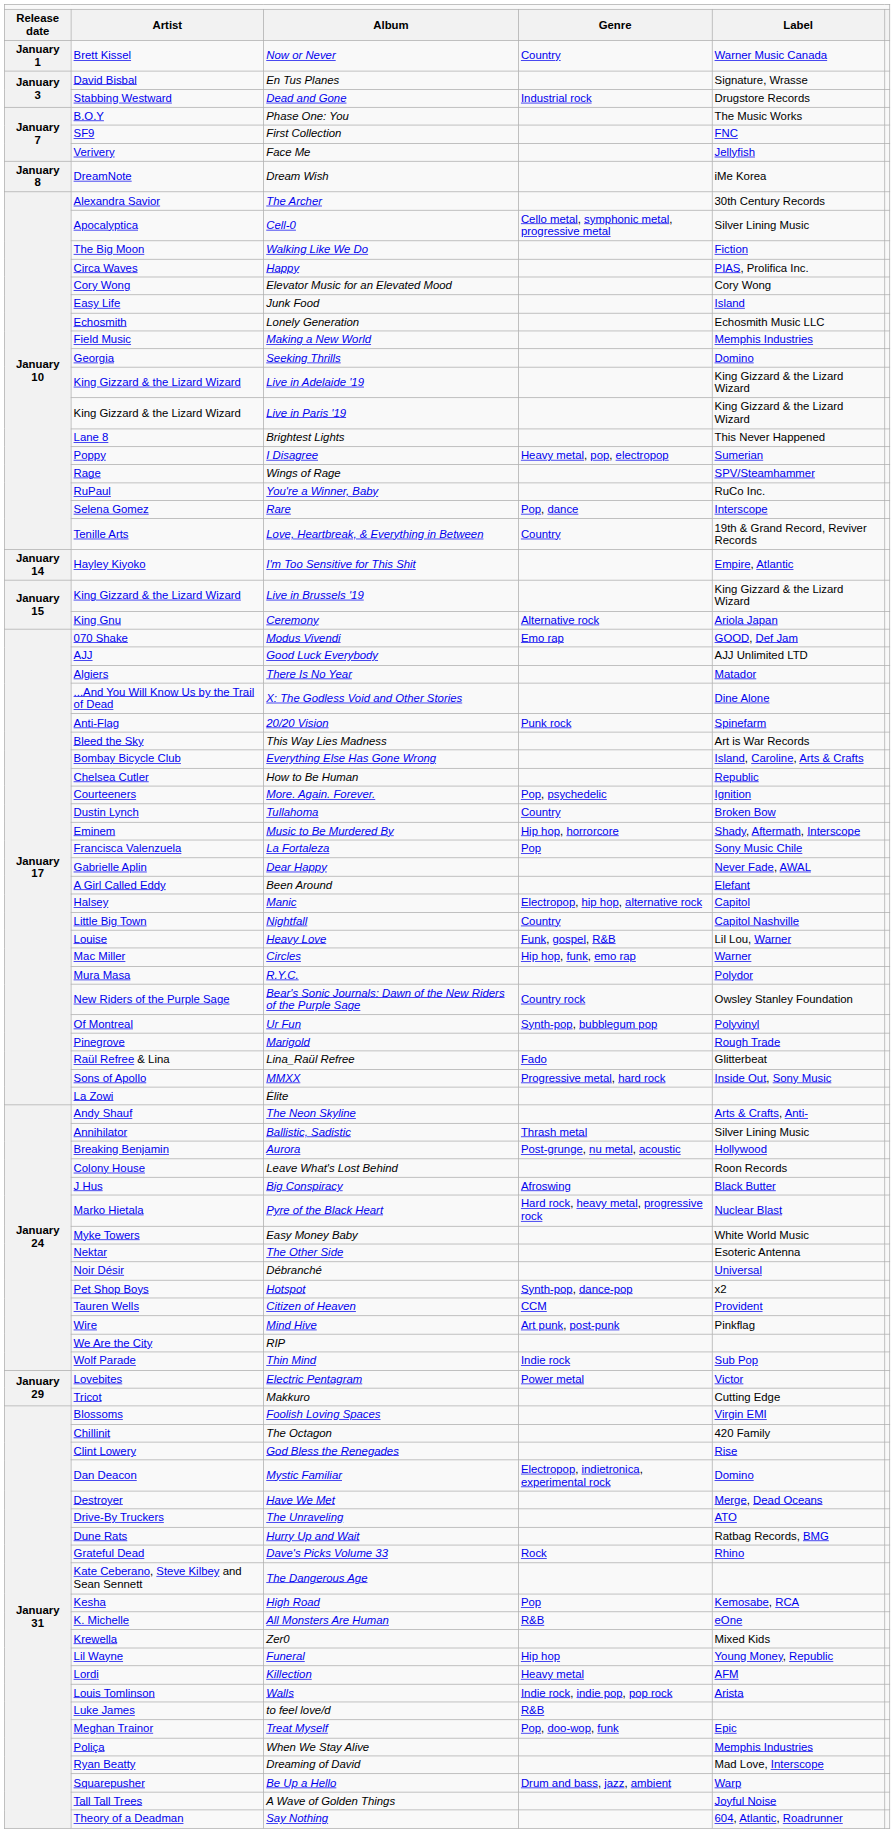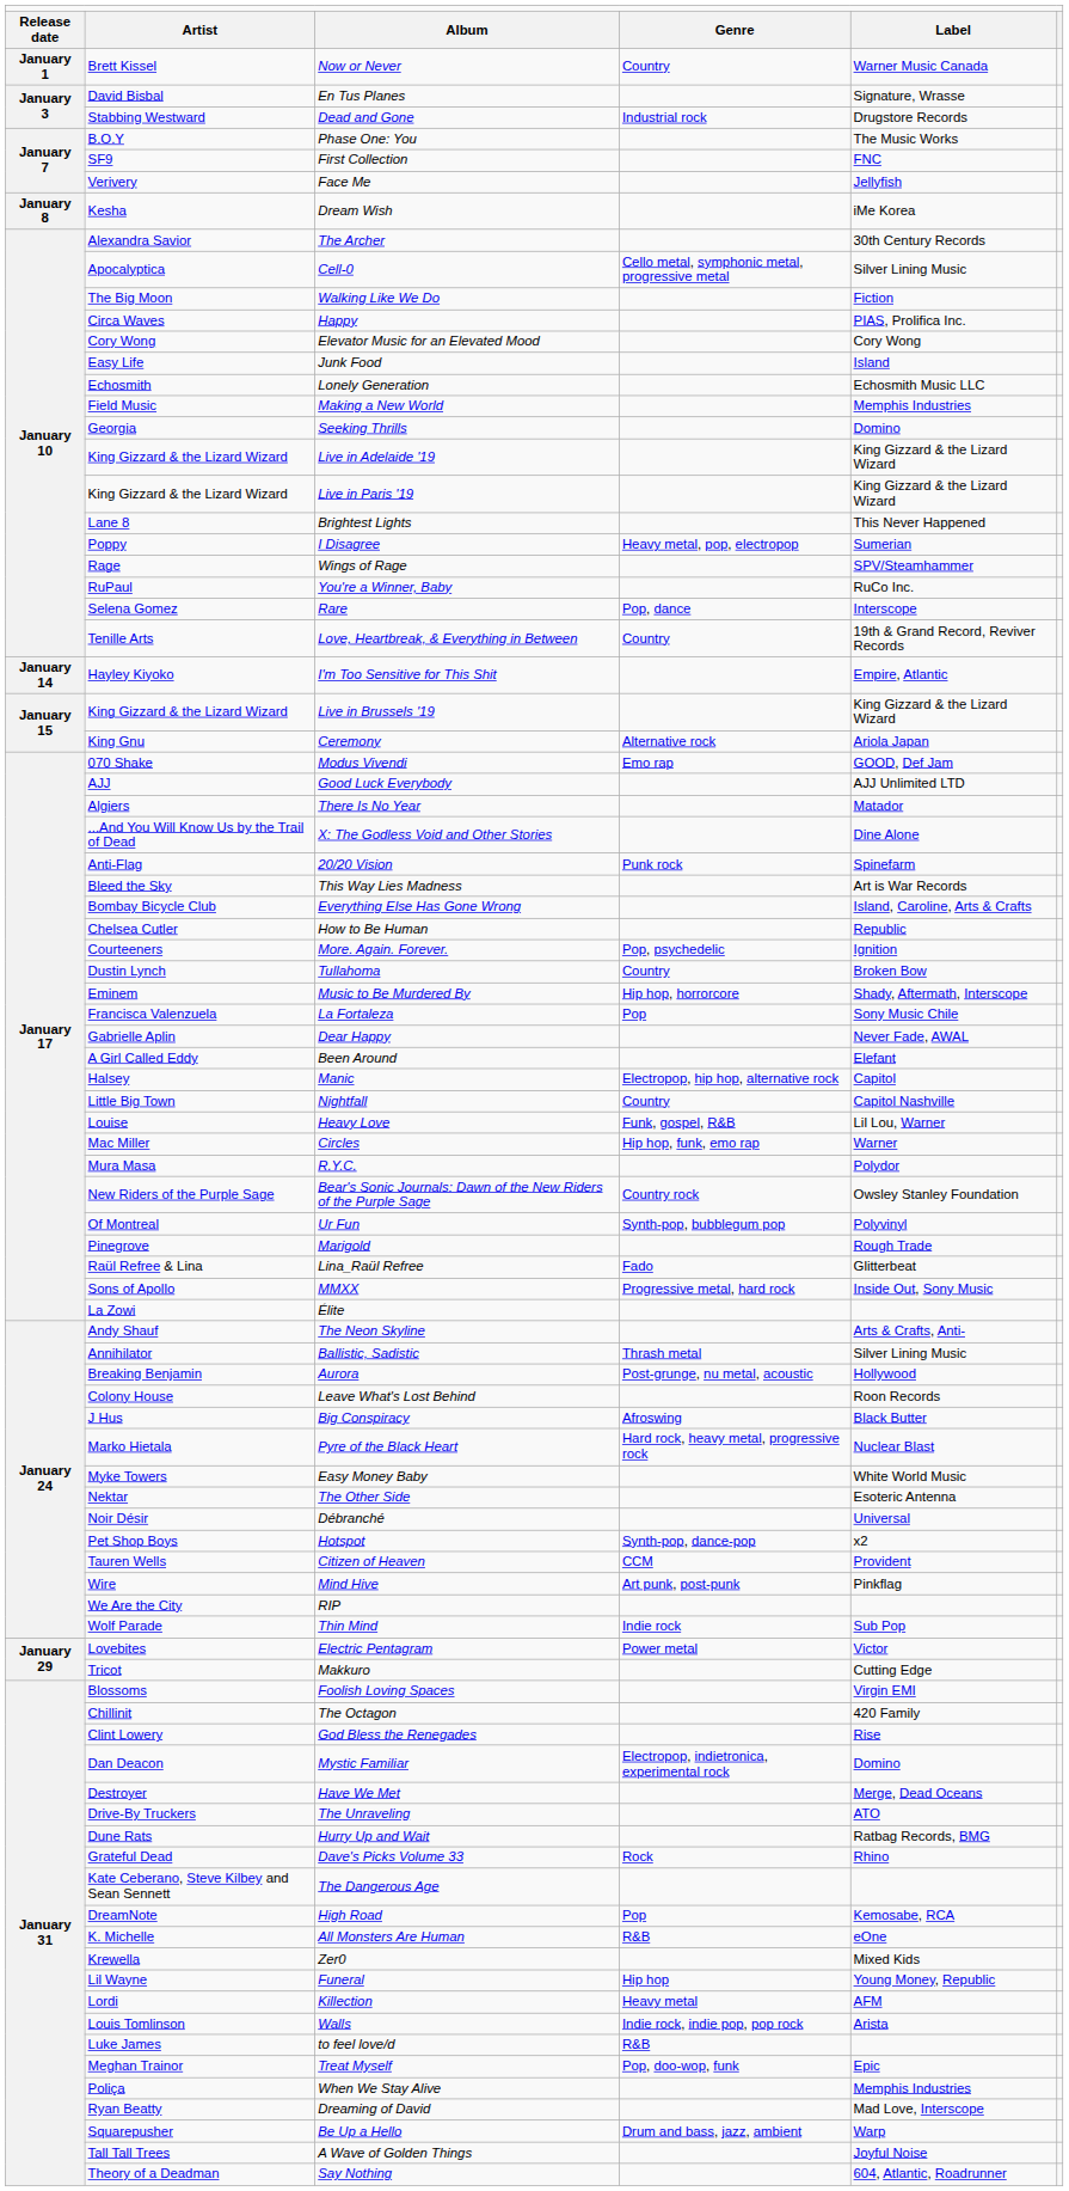Dream Wish | column 2: DreamNote -> Kesha
High Road | column 2: Kesha -> DreamNote
